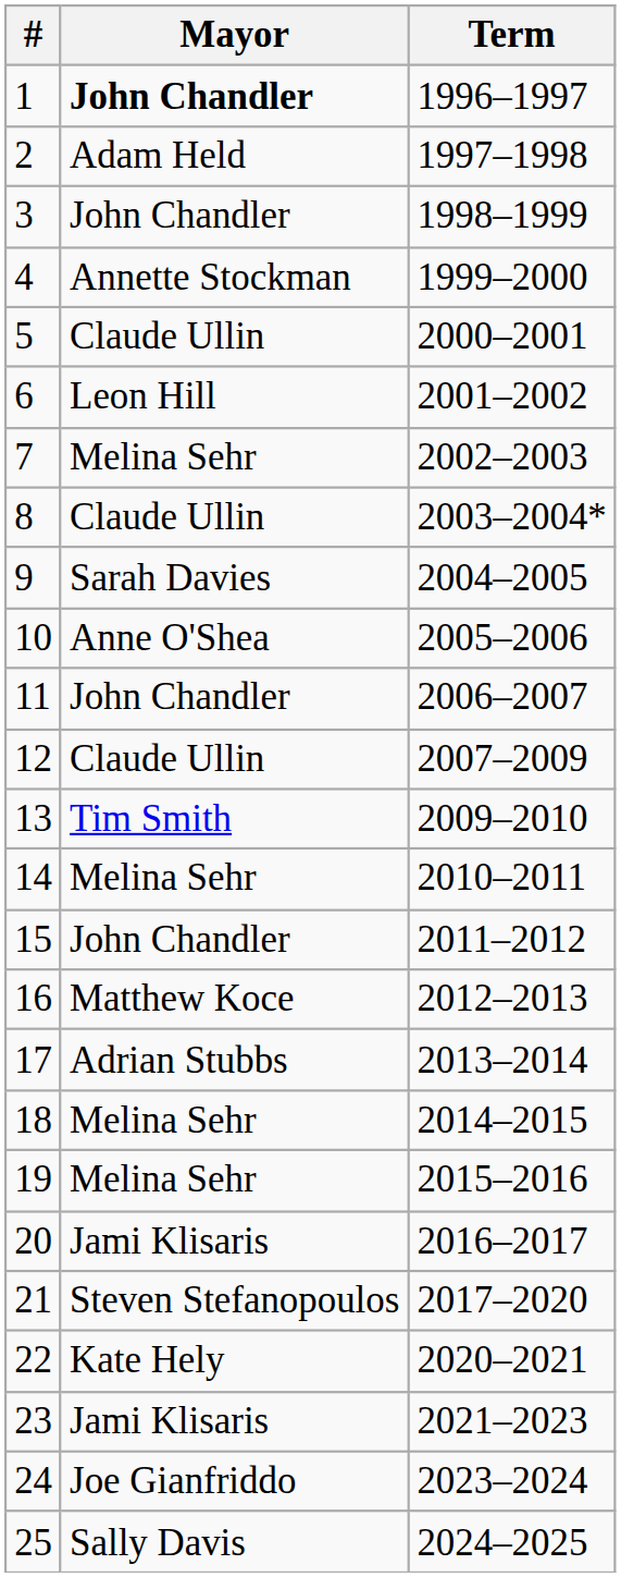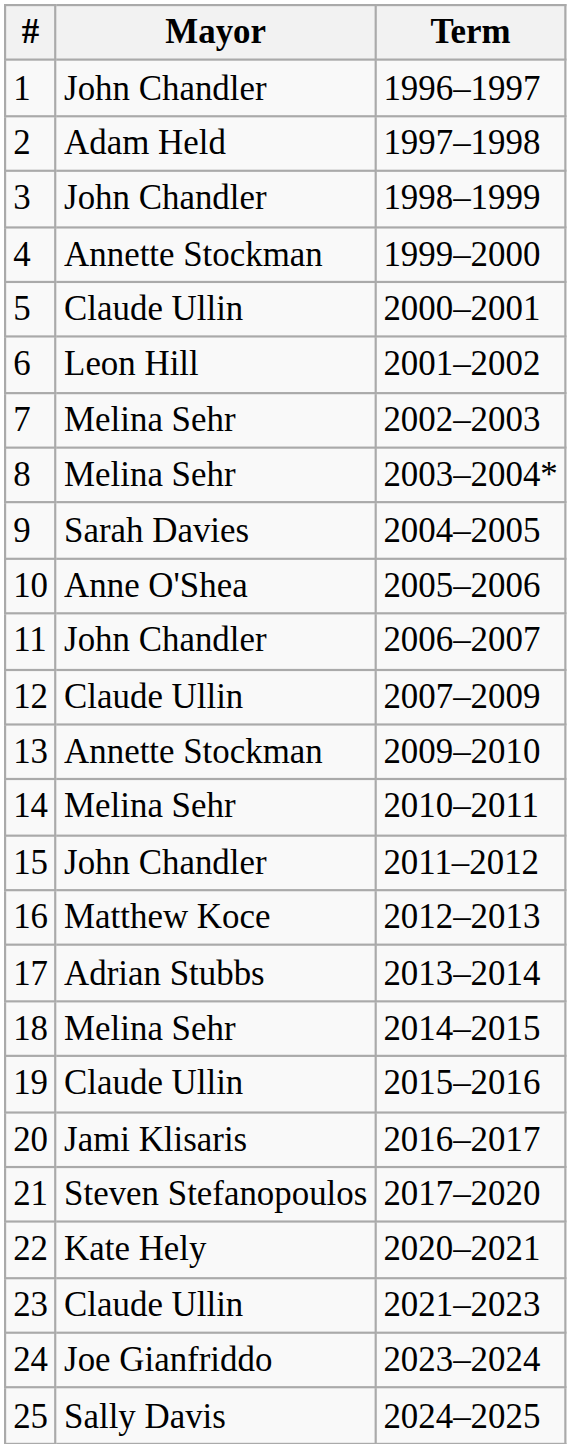1 | Mayor: bold -> normal
8 | Mayor: Claude Ullin -> Melina Sehr
13 | Mayor: Tim Smith -> Annette Stockman
19 | Mayor: Melina Sehr -> Claude Ullin
23 | Mayor: Jami Klisaris -> Claude Ullin
